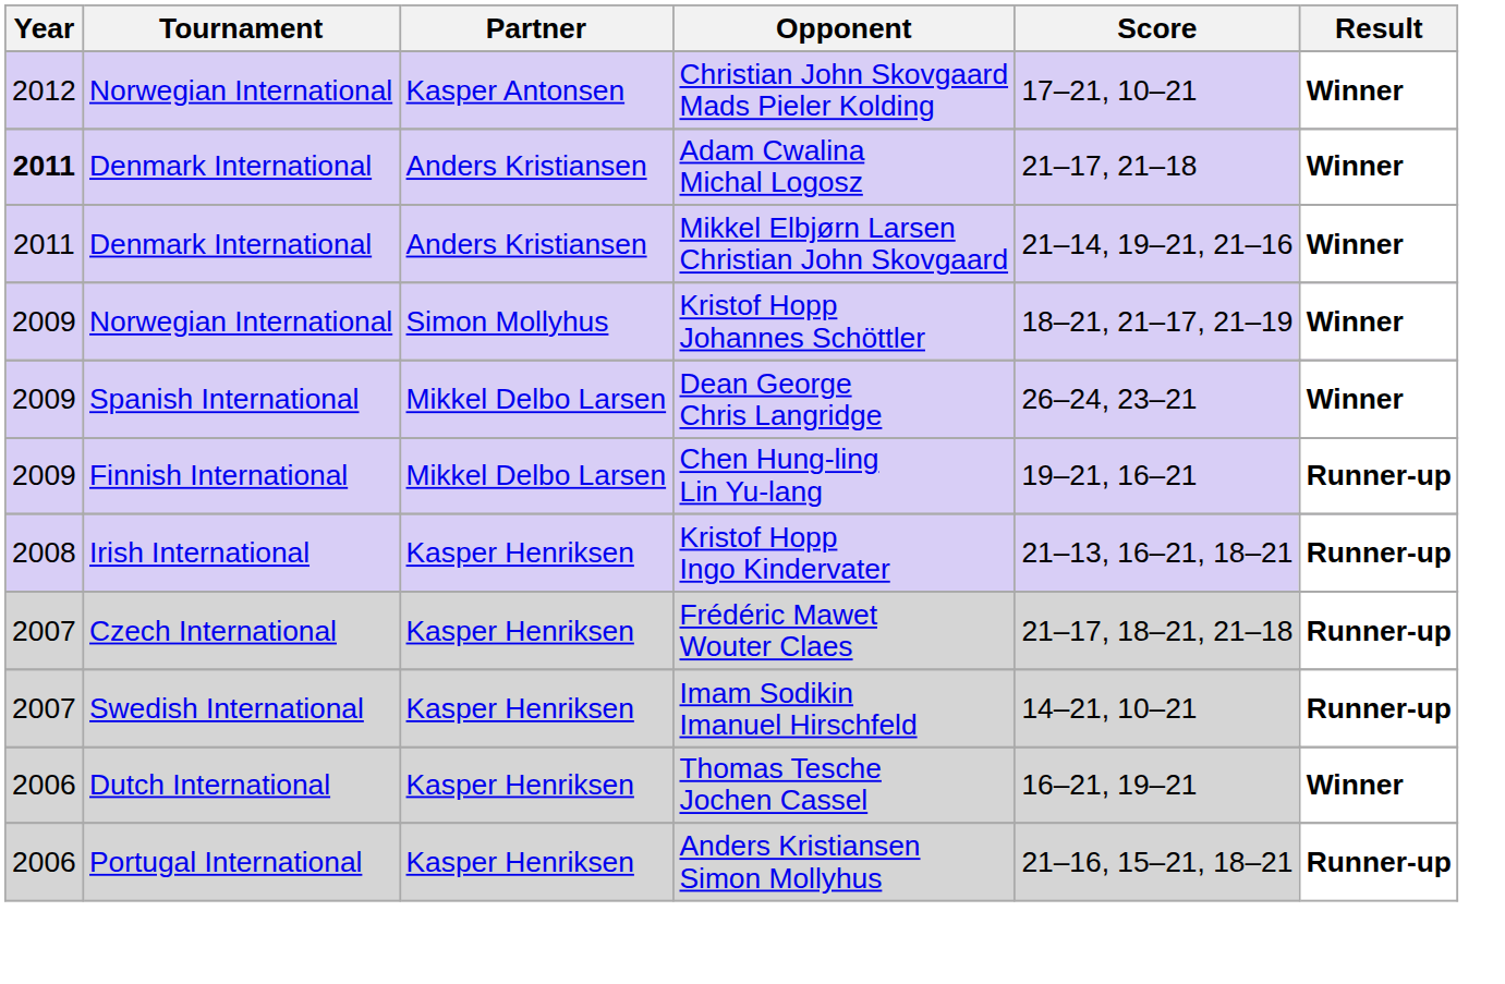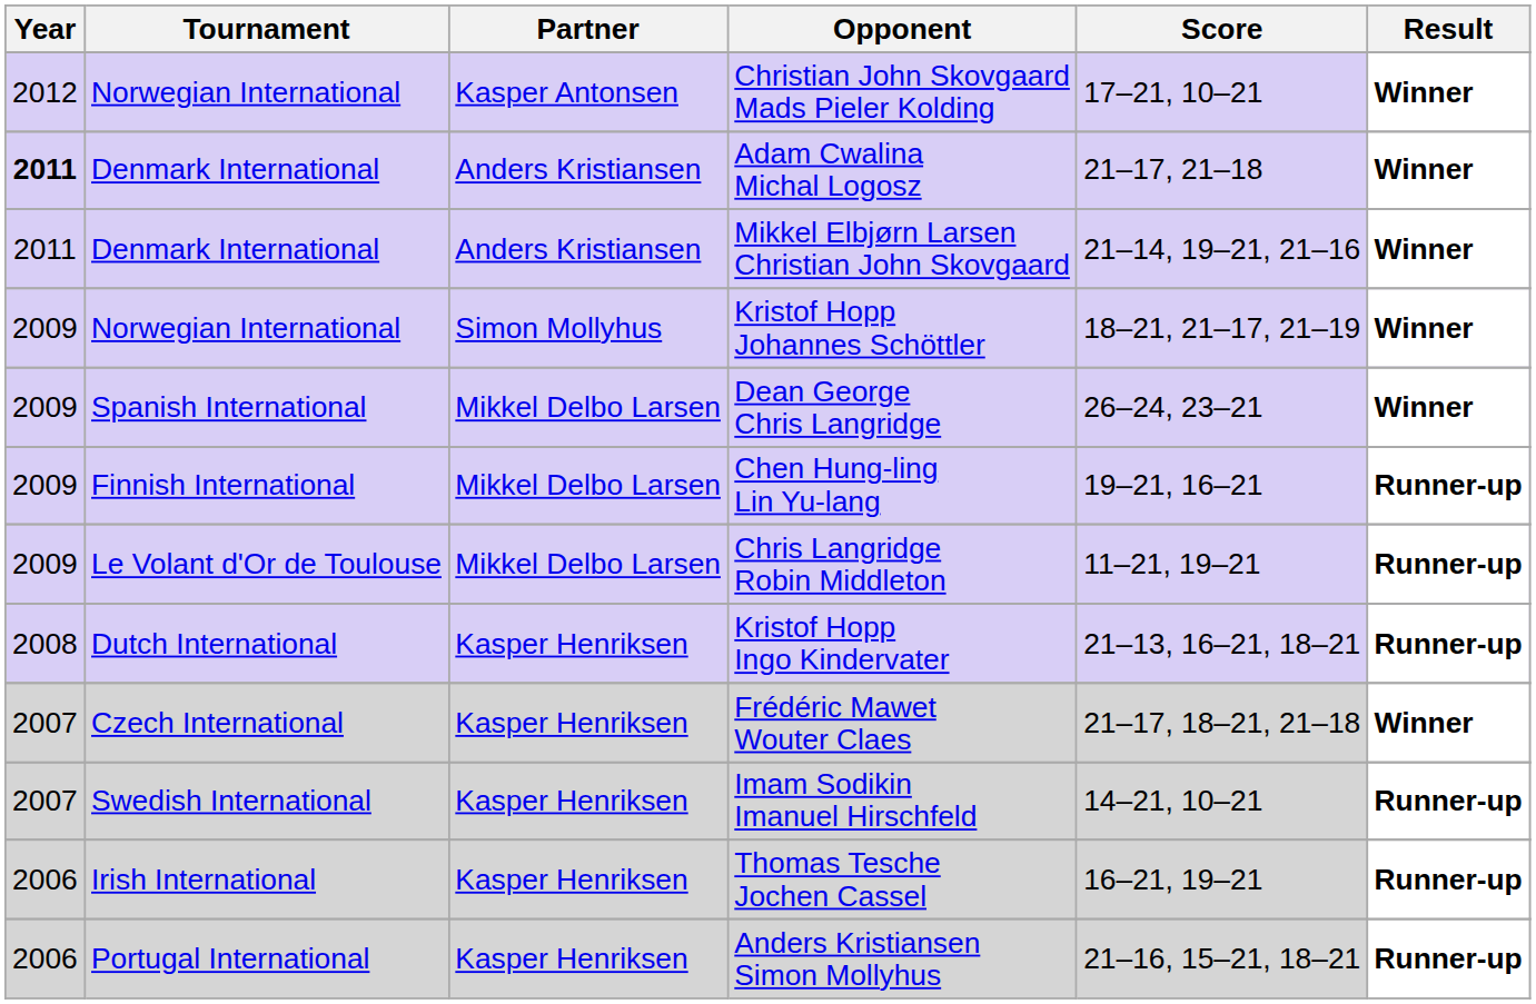+ row: 2009 | Le Volant d'Or de Toulouse | Mikkel Delbo Larsen | Chris Langridge Robin Middleton | 11–21, 19–21 | Runner-up
Kristof Hopp Ingo Kindervater | Tournament: Irish International -> Dutch International
Frédéric Mawet Wouter Claes | Result: Runner-up -> Winner
Thomas Tesche Jochen Cassel | Tournament: Dutch International -> Irish International
Thomas Tesche Jochen Cassel | Result: Winner -> Runner-up
